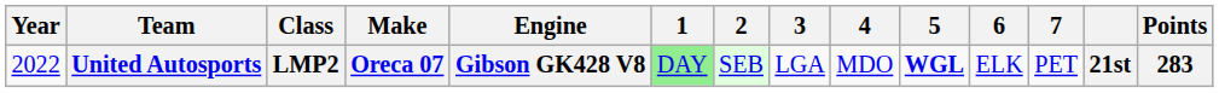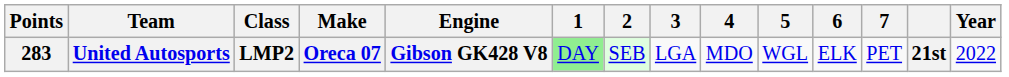columns swapped: Year <-> Points
United Autosports | 5: bold -> normal
